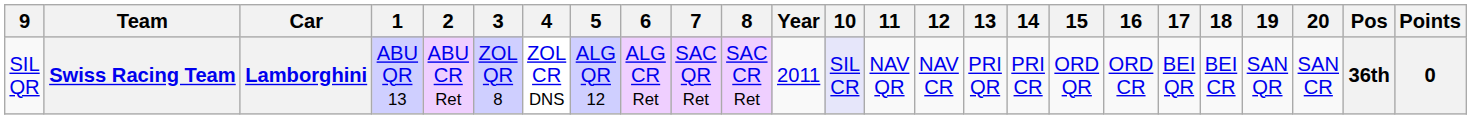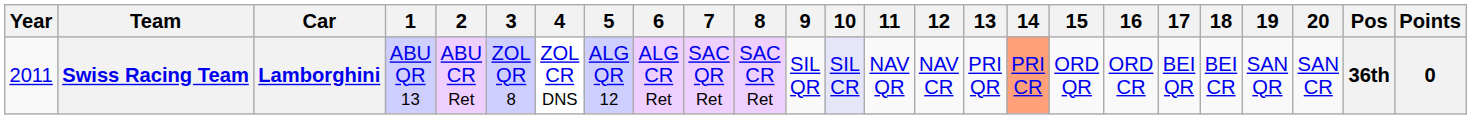columns swapped: Year <-> 9
Swiss Racing Team | 14: no background -> lightsalmon background
